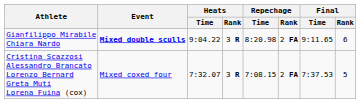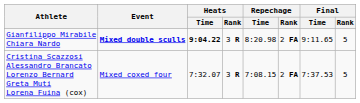Gianfilippo Mirabile Chiara Nardo | Heats / Time: normal -> bold
Gianfilippo Mirabile Chiara Nardo | Final / Rank: 6 -> 5
